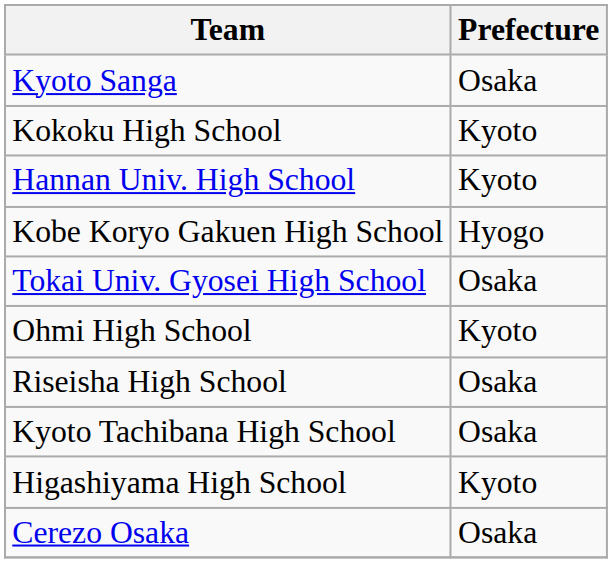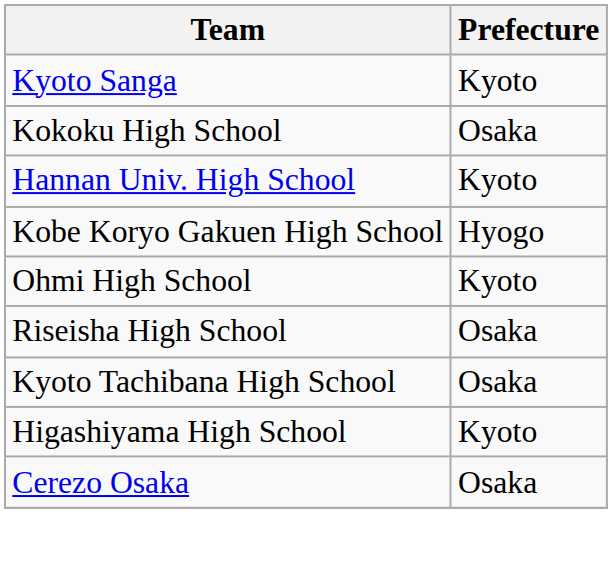Kyoto Sanga | Prefecture: Osaka -> Kyoto
Kokoku High School | Prefecture: Kyoto -> Osaka
- row: Tokai Univ. Gyosei High School | Osaka
